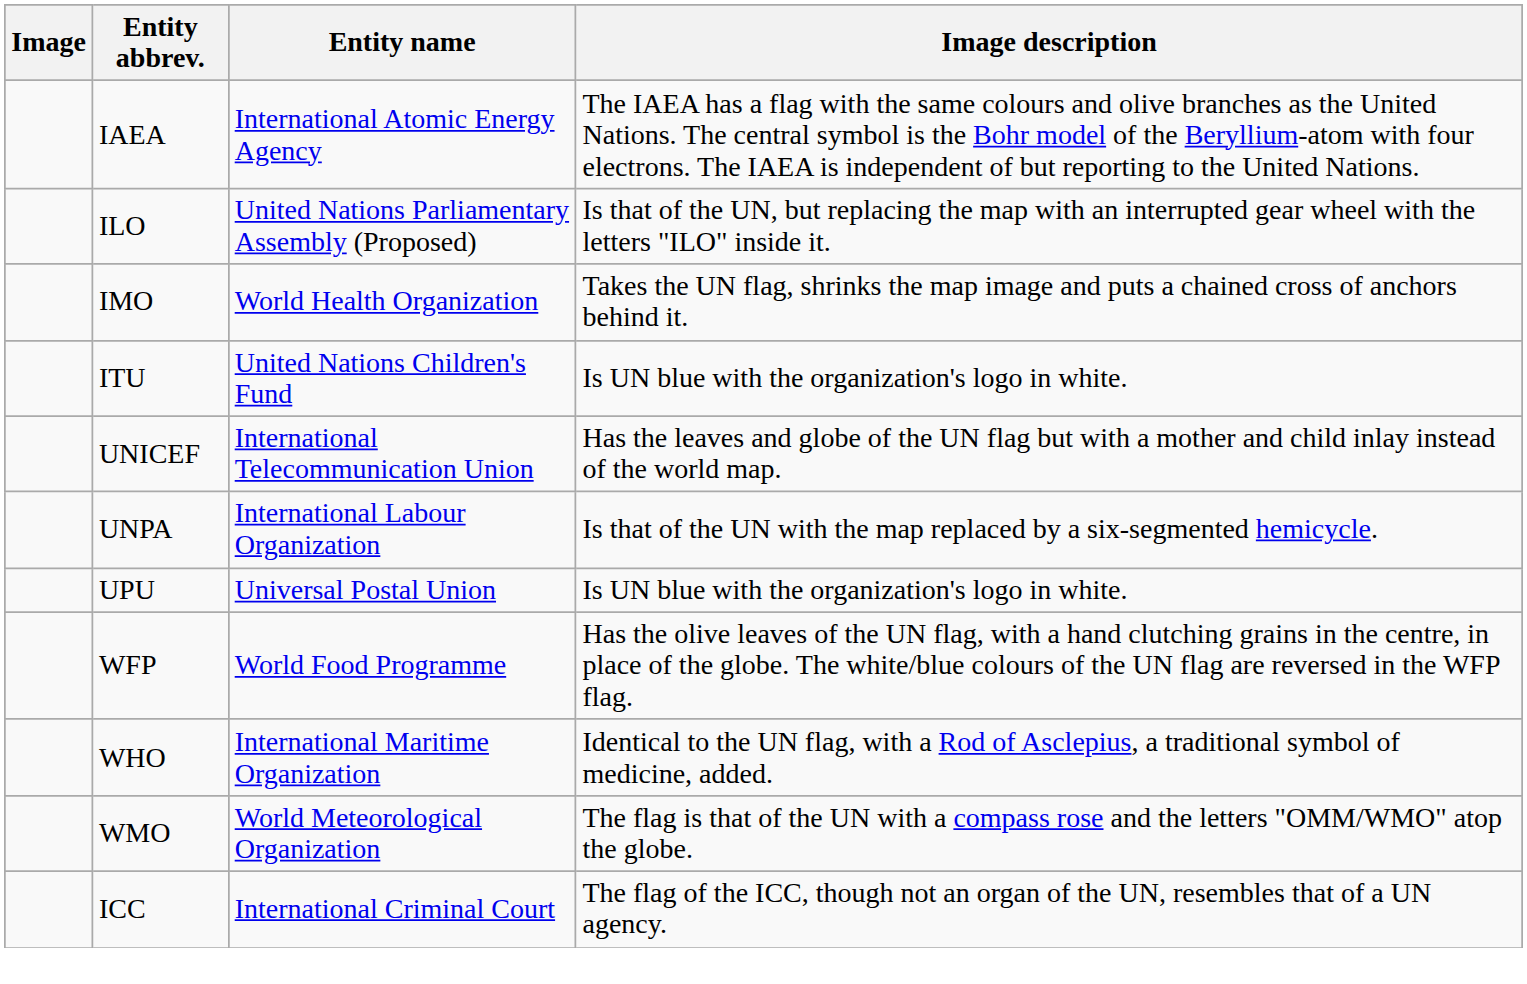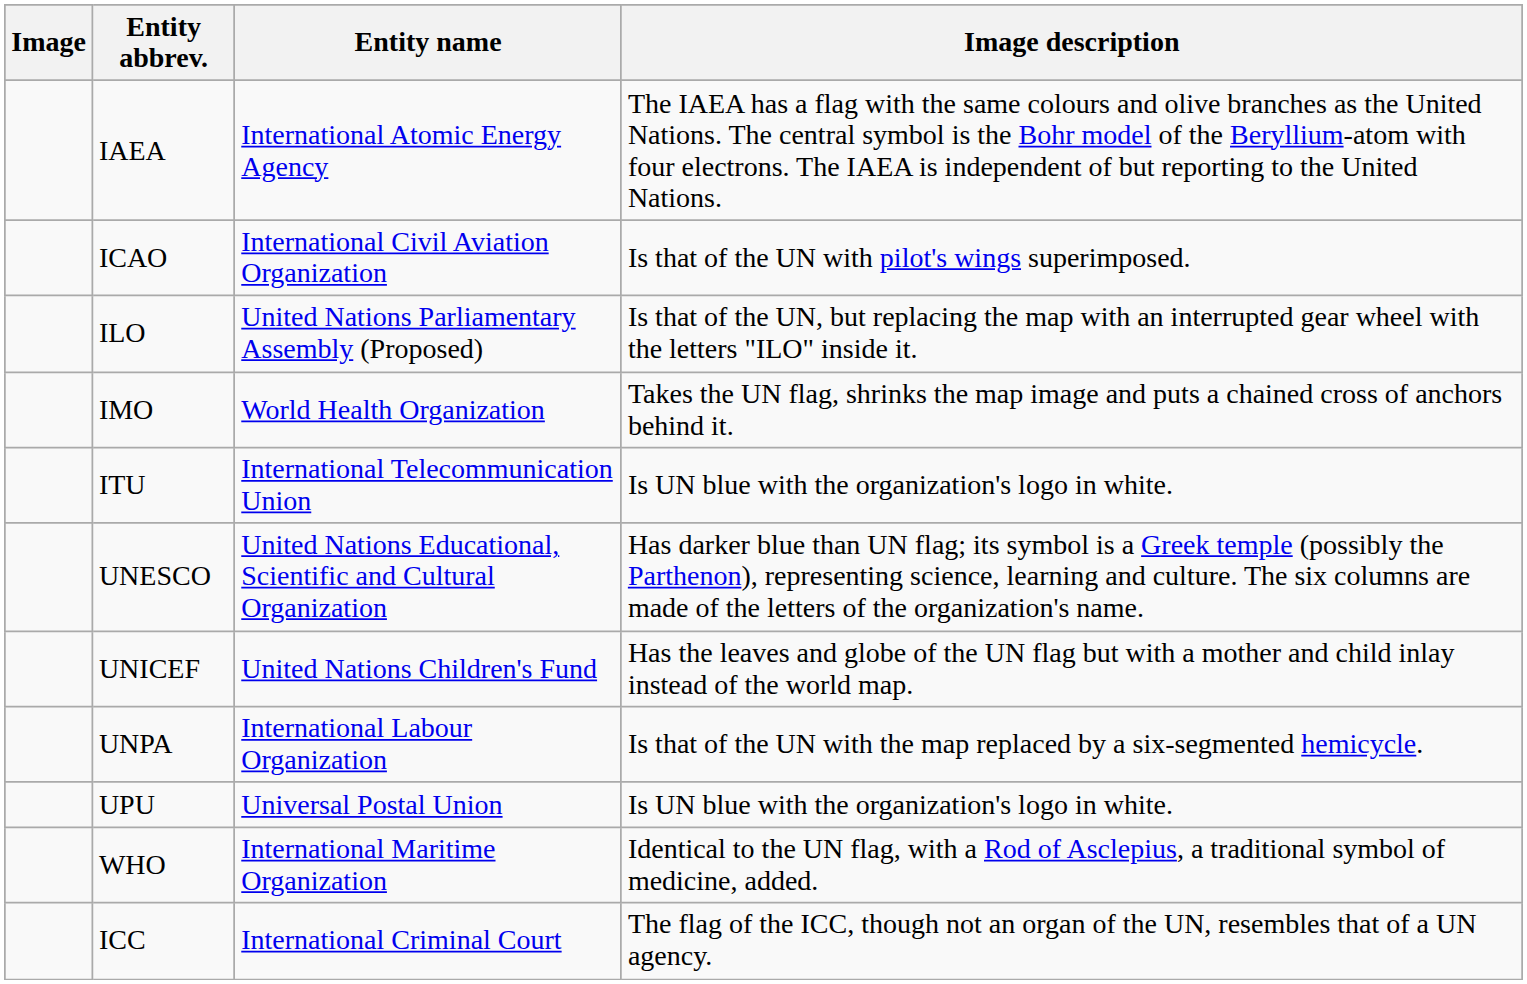+ row: ICAO | International Civil Aviation Organization | Is that of the UN with pilot's wings superimposed.
ITU | Entity name: United Nations Children's Fund -> International Telecommunication Union
+ row: UNESCO | United Nations Educational, Scientific and Cultural Organization | Has darker blue than UN flag; its symbol is a Greek temple (possibly the Parthenon), representing science, learning and culture. The six columns are made of the letters of the organization's name.
UNICEF | Entity name: International Telecommunication Union -> United Nations Children's Fund
- row: WFP | World Food Programme | Has the olive leaves of the UN flag, with a hand clutching grains in the centre, in place of the globe. The white/blue colours of the UN flag are reversed in the WFP flag.
- row: WMO | World Meteorological Organization | The flag is that of the UN with a compass rose and the letters "OMM/WMO" atop the globe.
